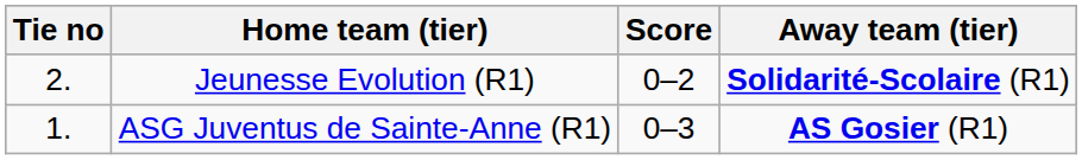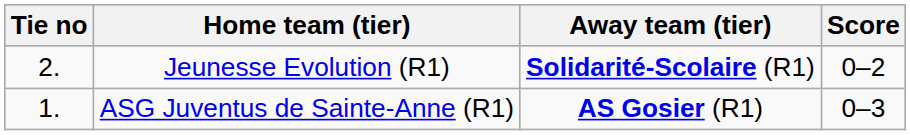columns swapped: Score <-> Away team (tier)
